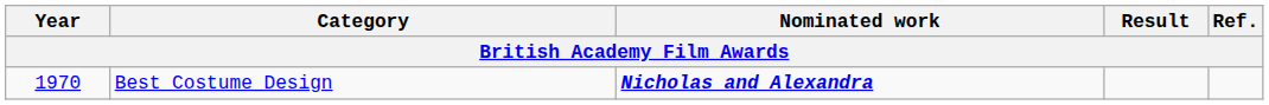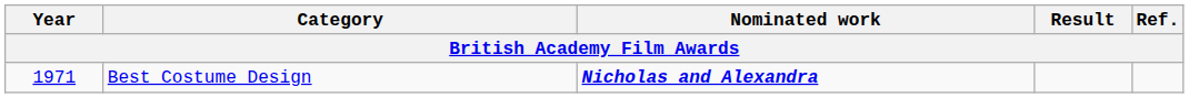Best Costume Design | Year: 1970 -> 1971
